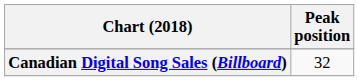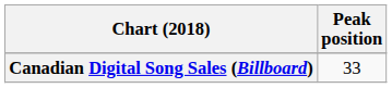Canadian Digital Song Sales (Billboard) | Peak position: 32 -> 33
